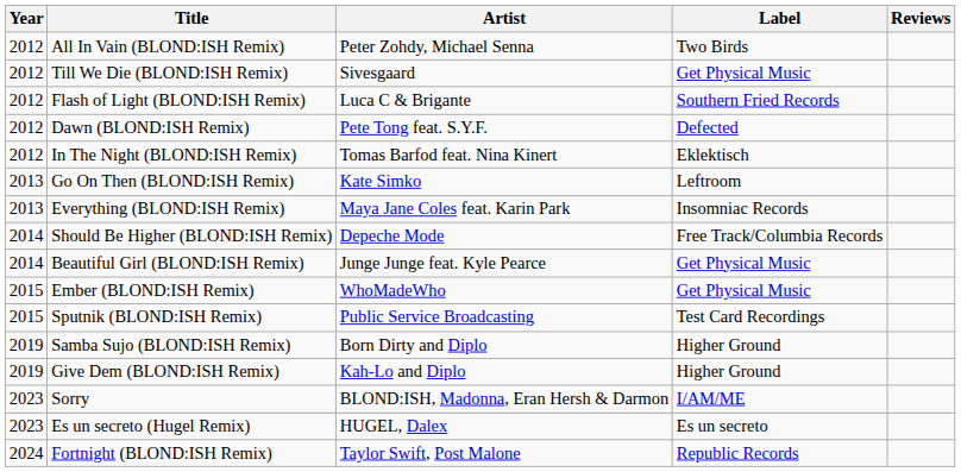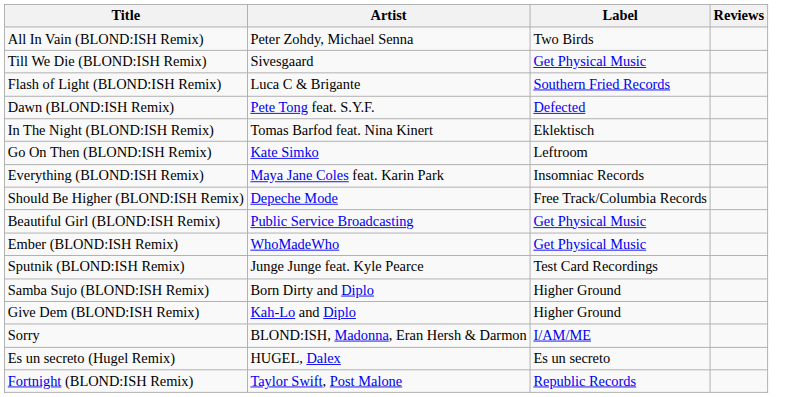- column: Year | 2012 | 2012 | 2012 | 2012 | 2012 | 2013 | 2013 | 2014 | 2014 | 2015 | 2015 | 2019 | 2019 | 2023 | 2023 | 2024
Beautiful Girl (BLOND:ISH Remix) | Artist: Junge Junge feat. Kyle Pearce -> Public Service Broadcasting
Sputnik (BLOND:ISH Remix) | Artist: Public Service Broadcasting -> Junge Junge feat. Kyle Pearce
